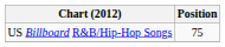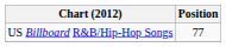US Billboard R&B/Hip-Hop Songs | Position: 75 -> 77
